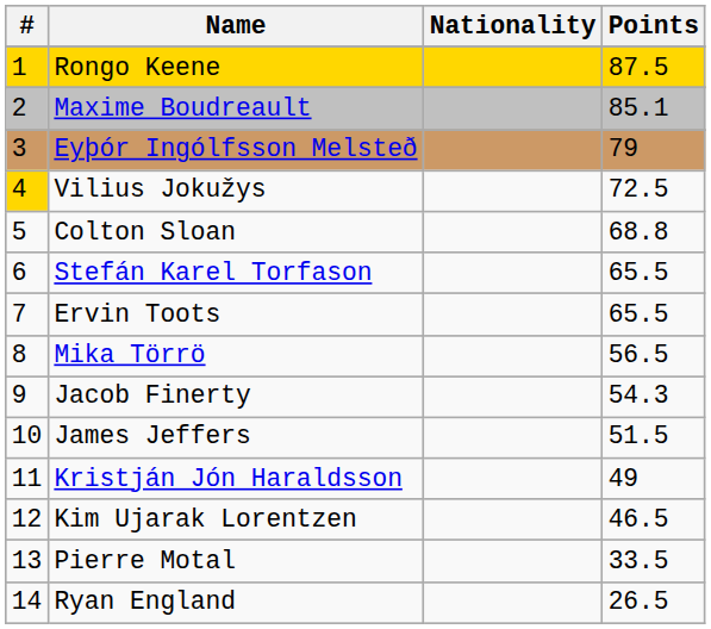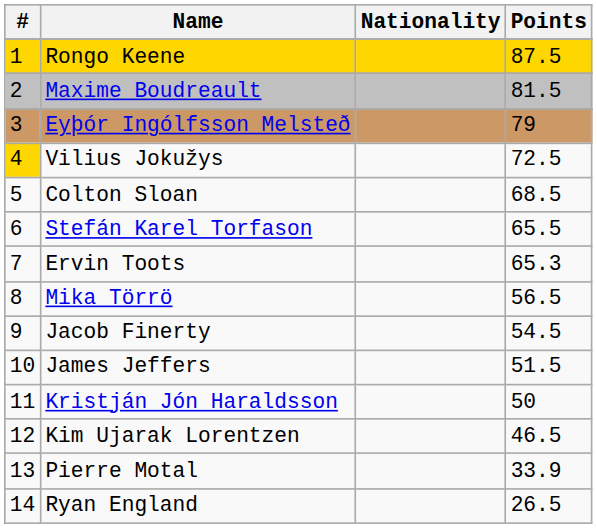Maxime Boudreault | Points: 85.1 -> 81.5
Colton Sloan | Points: 68.8 -> 68.5
Ervin Toots | Points: 65.5 -> 65.3
Jacob Finerty | Points: 54.3 -> 54.5
Kristján Jón Haraldsson | Points: 49 -> 50
Pierre Motal | Points: 33.5 -> 33.9
